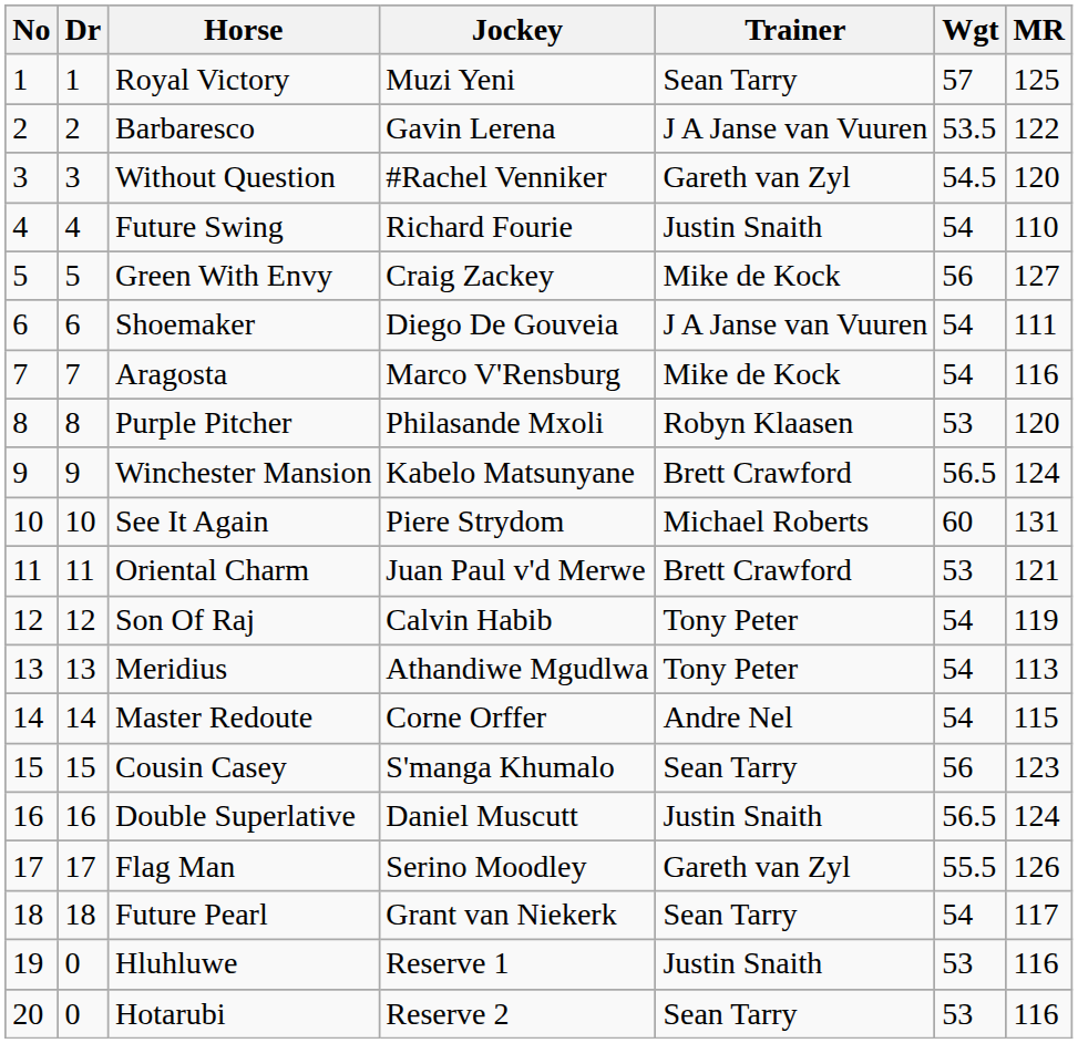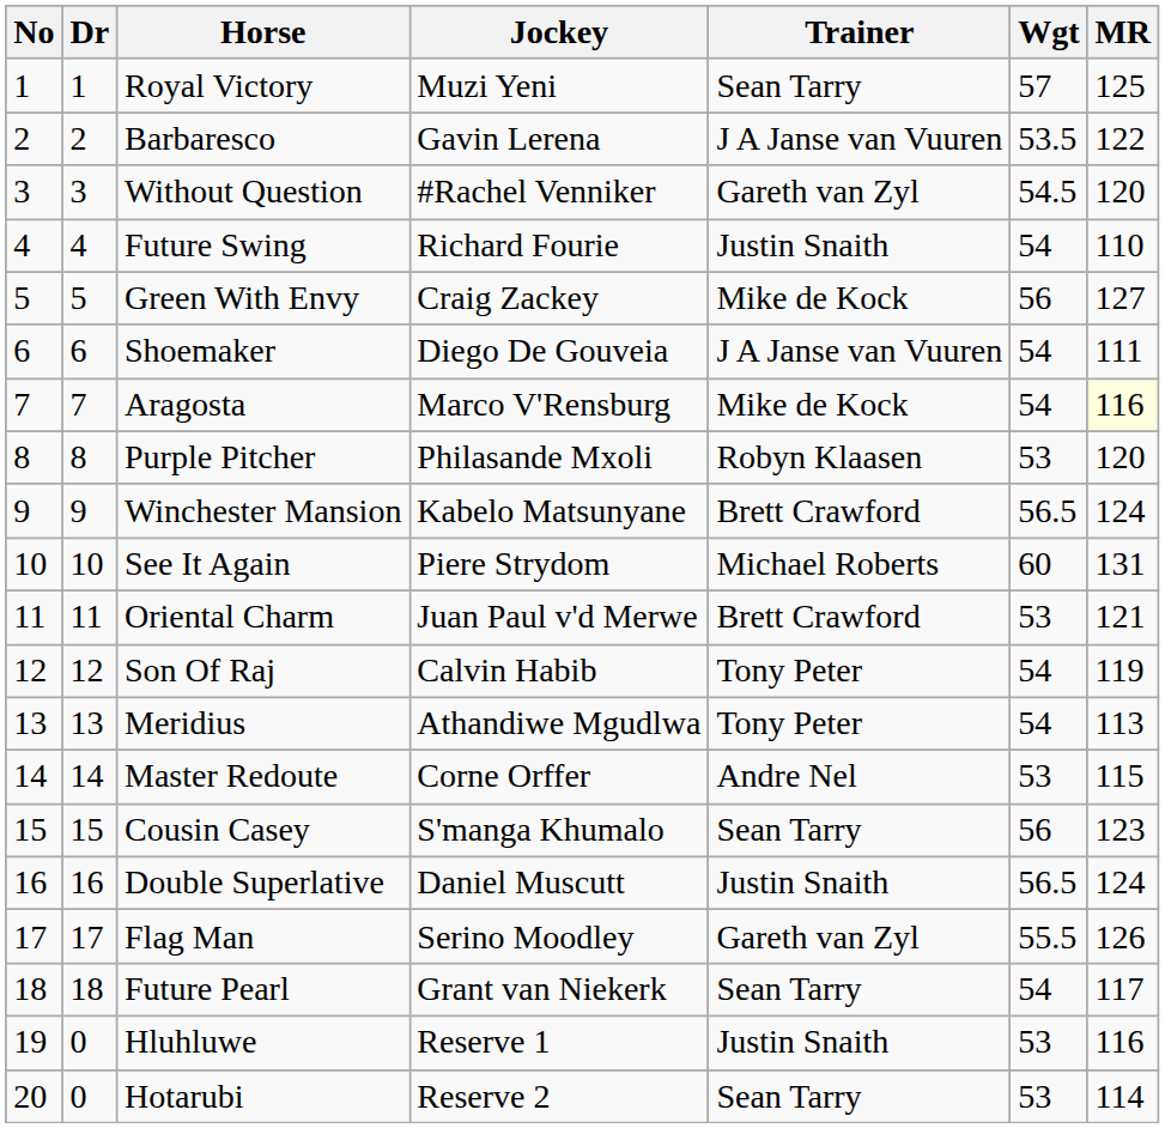Aragosta | MR: no background -> lightyellow background
Master Redoute | Wgt: 54 -> 53
Hotarubi | MR: 116 -> 114
